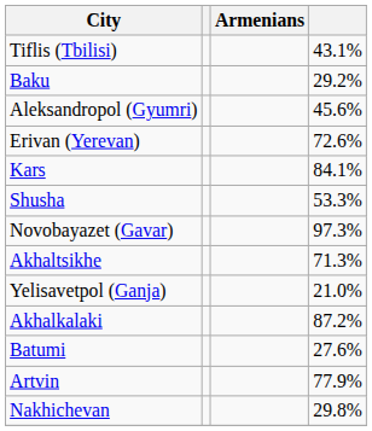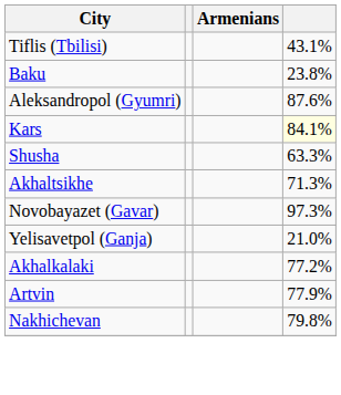Baku | column 4: 29.2% -> 23.8%
Aleksandropol (Gyumri) | column 4: 45.6% -> 87.6%
- row: Erivan (Yerevan) | 72.6%
Kars | column 4: no background -> lightyellow background
Shusha | column 4: 53.3% -> 63.3%
rows swapped: Akhaltsikhe <-> Novobayazet (Gavar)
Akhalkalaki | column 4: 87.2% -> 77.2%
- row: Batumi | 27.6%
Nakhichevan | column 4: 29.8% -> 79.8%
